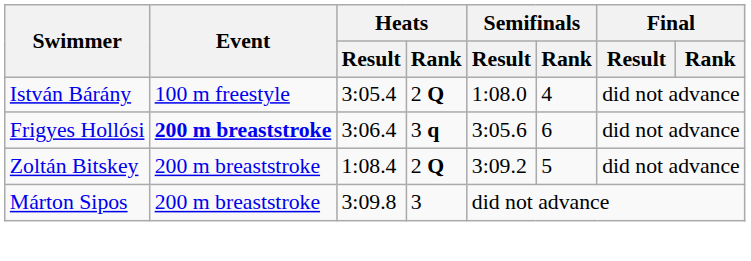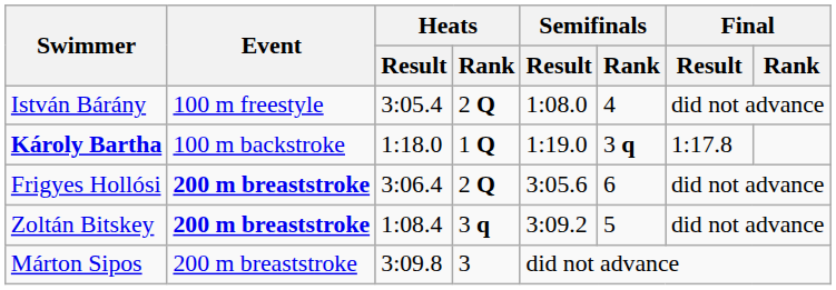+ row: Károly Bartha | 100 m backstroke | 1:18.0 | 1 Q | 1:19.0 | 3 q | 1:17.8
Frigyes Hollósi | Heats / Rank: 3 q -> 2 Q
Zoltán Bitskey | Event: normal -> bold
Zoltán Bitskey | Heats / Rank: 2 Q -> 3 q
